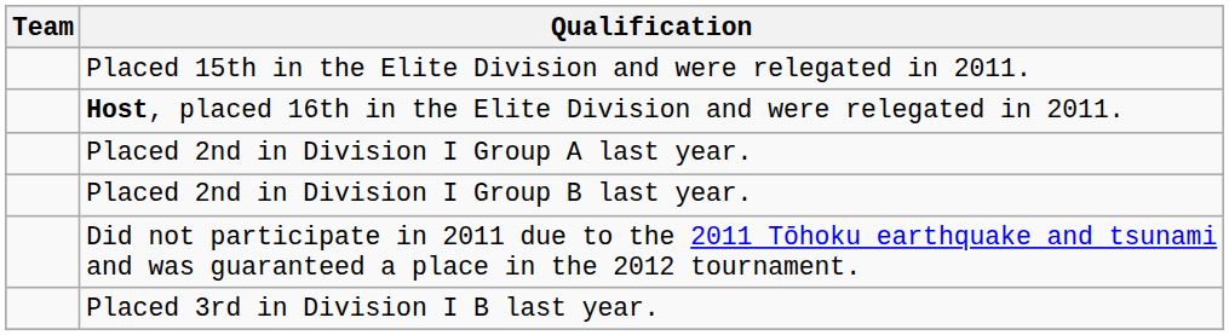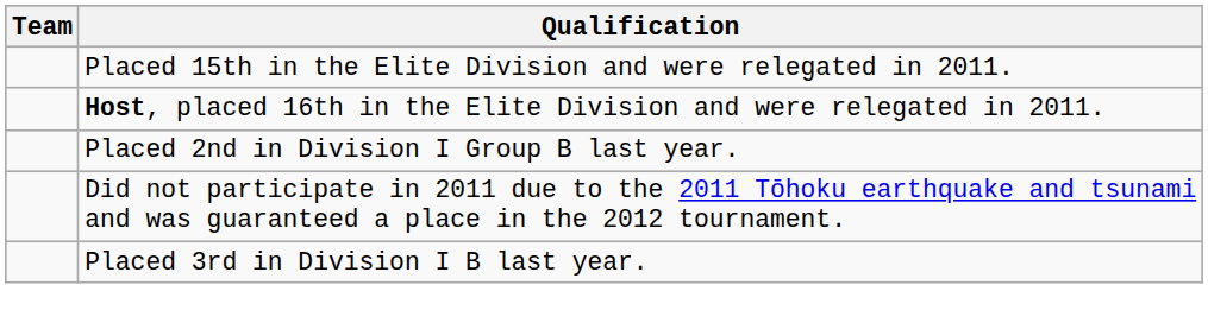- row: Placed 2nd in Division I Group A last year.
